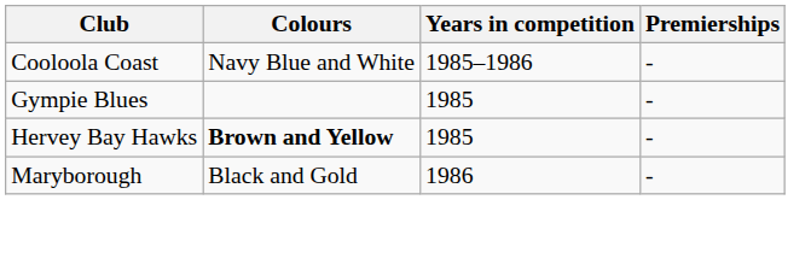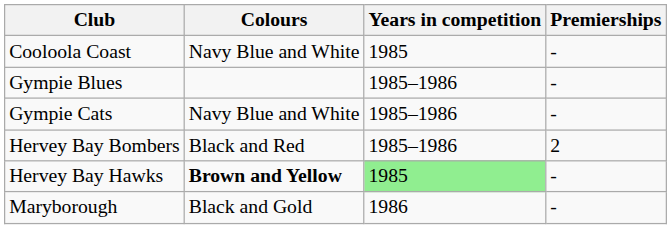Cooloola Coast | Years in competition: 1985–1986 -> 1985
Gympie Blues | Years in competition: 1985 -> 1985–1986
+ row: Gympie Cats | Navy Blue and White | 1985–1986 | -
+ row: Hervey Bay Bombers | Black and Red | 1985–1986 | 2
Hervey Bay Hawks | Years in competition: no background -> lightgreen background
